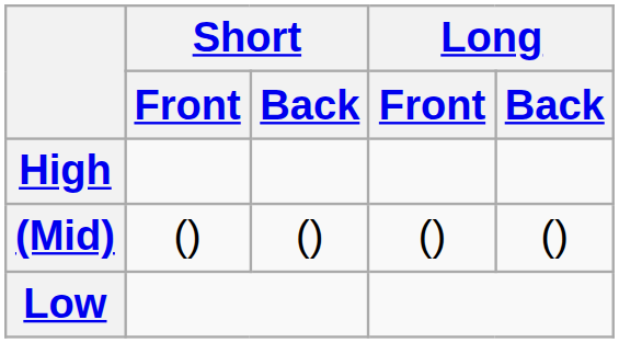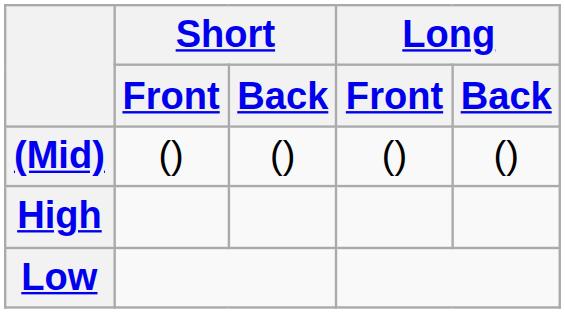rows swapped: High <-> (Mid)
